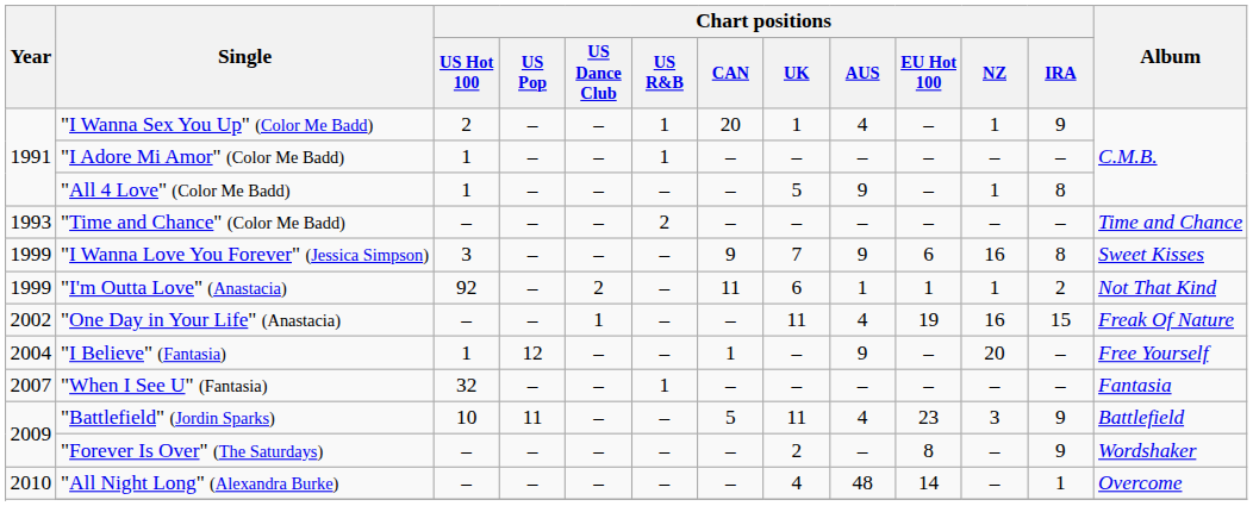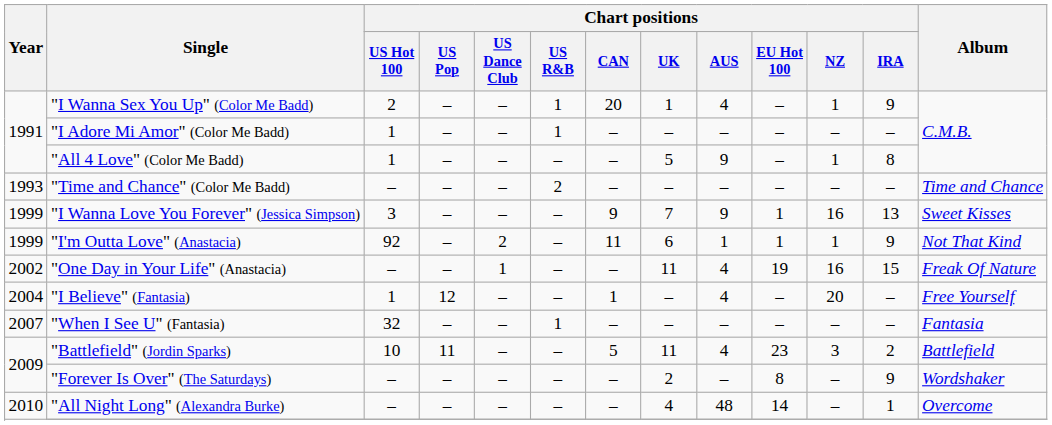"I Wanna Love You Forever" (Jessica Simpson) | Chart positions / EU Hot 100: 6 -> 1
"I Wanna Love You Forever" (Jessica Simpson) | Chart positions / IRA: 8 -> 13
"I'm Outta Love" (Anastacia) | Chart positions / IRA: 2 -> 9
"I Believe" (Fantasia) | Chart positions / AUS: 9 -> 4
"Battlefield" (Jordin Sparks) | Chart positions / IRA: 9 -> 2
